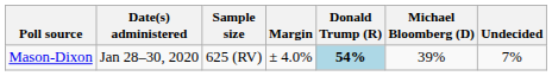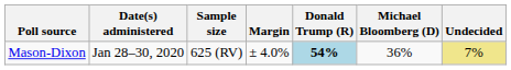Mason-Dixon | Michael Bloomberg (D): 39% -> 36%
Mason-Dixon | Undecided: no background -> khaki background
